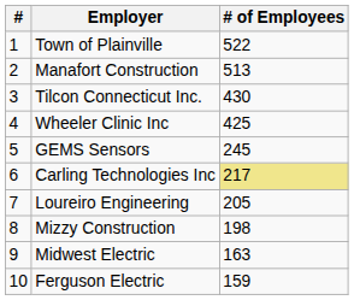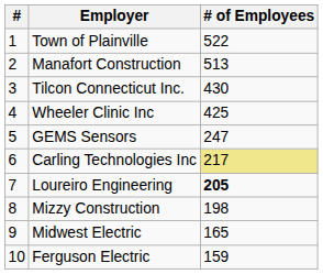GEMS Sensors | # of Employees: 245 -> 247
Loureiro Engineering | # of Employees: normal -> bold
Midwest Electric | # of Employees: 163 -> 165
